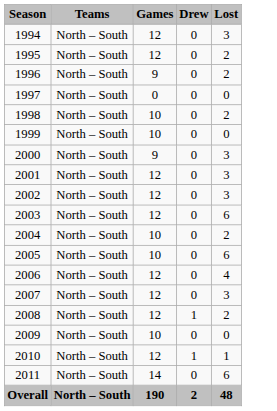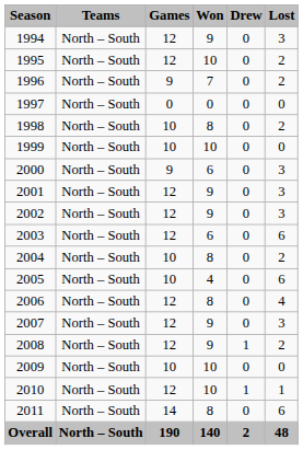+ column: Won | 9 | 10 | 7 | 0 | 8 | 10 | 6 | 9 | 9 | 6 | 8 | 4 | 8 | 9 | 9 | 10 | 10 | 8 | 140
